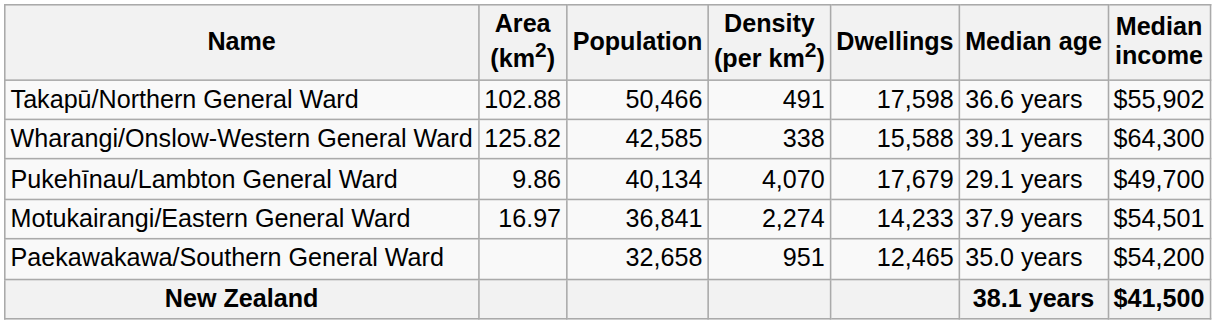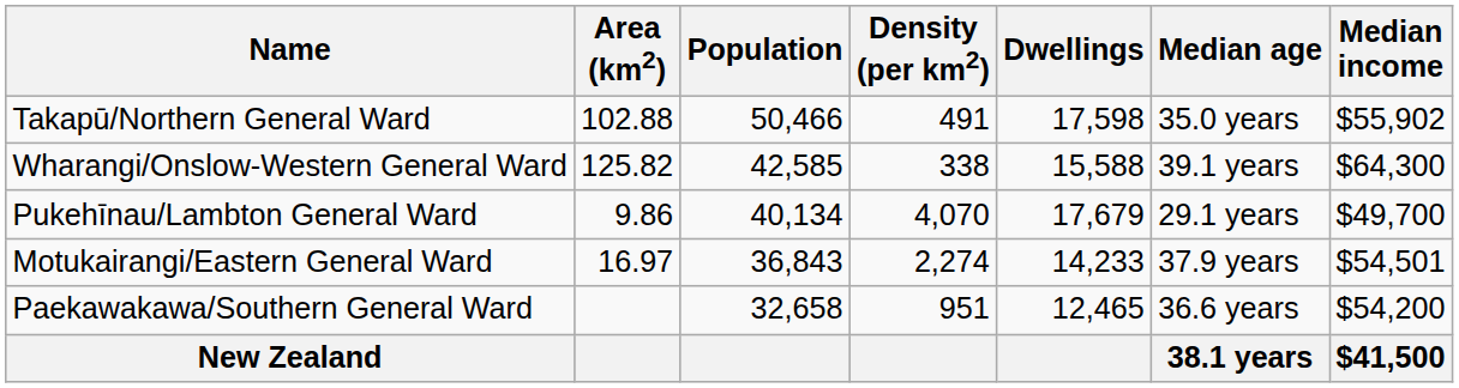Takapū/Northern General Ward | Median age: 36.6 years -> 35.0 years
Motukairangi/Eastern General Ward | Population: 36,841 -> 36,843
Paekawakawa/Southern General Ward | Median age: 35.0 years -> 36.6 years
